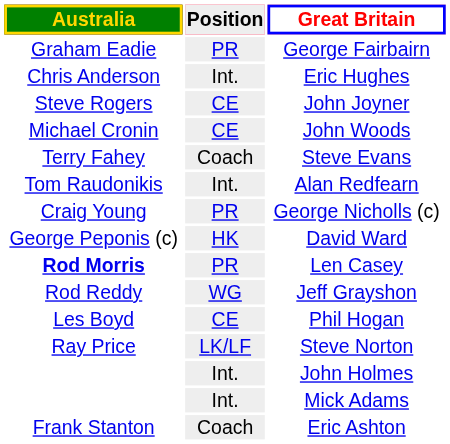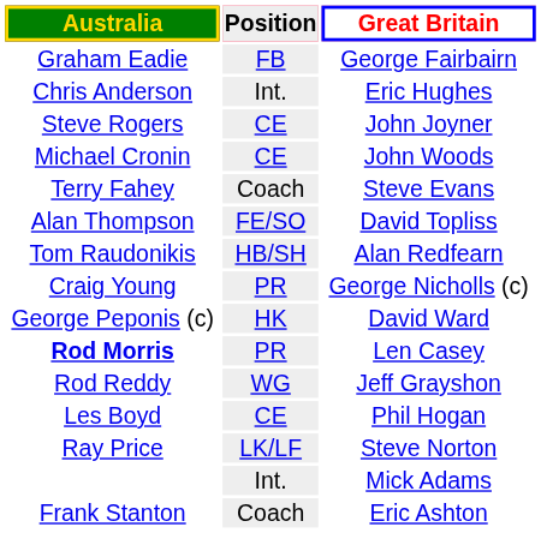George Fairbairn | Position: PR -> FB
+ row: Alan Thompson | FE/SO | David Topliss
Alan Redfearn | Position: Int. -> HB/SH
- row: Int. | John Holmes
